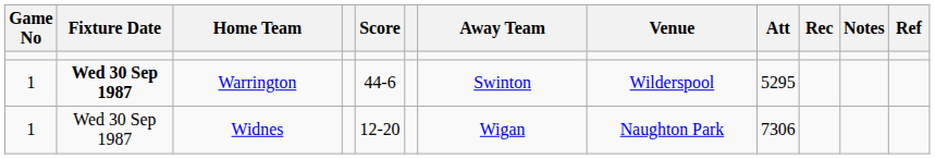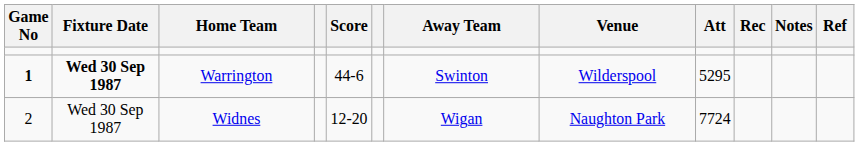Warrington | Game No: normal -> bold
Widnes | Game No: 1 -> 2
Widnes | Att: 7306 -> 7724
